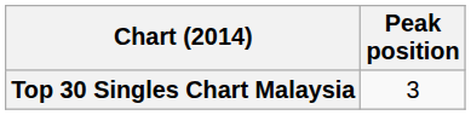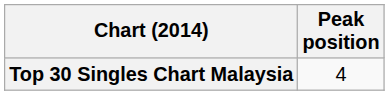Top 30 Singles Chart Malaysia | Peak position: 3 -> 4
